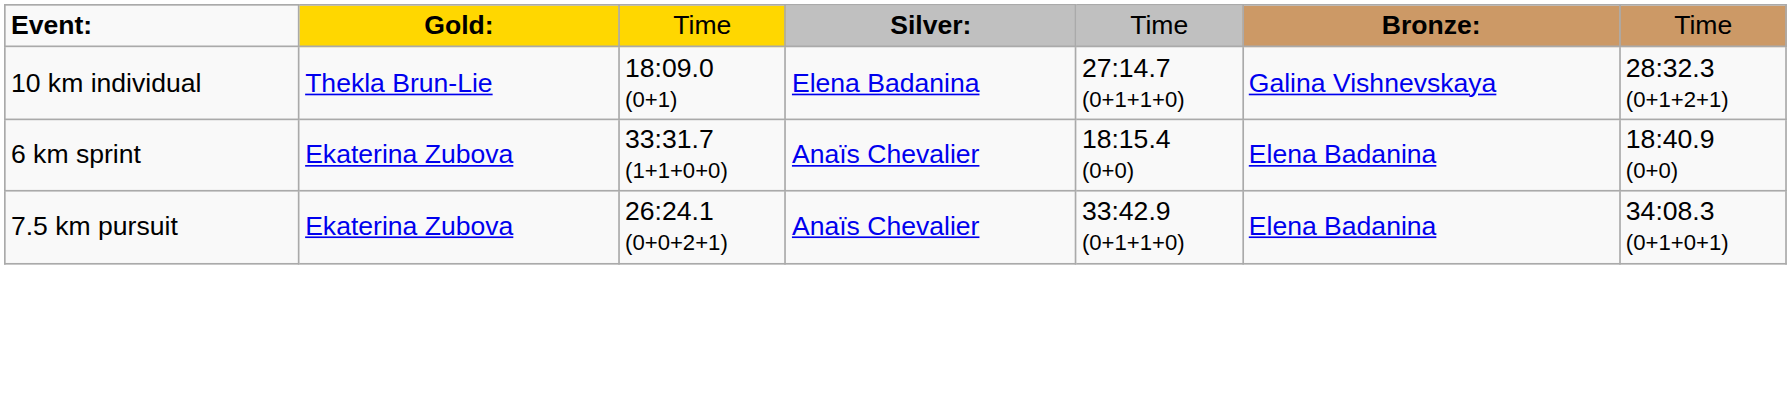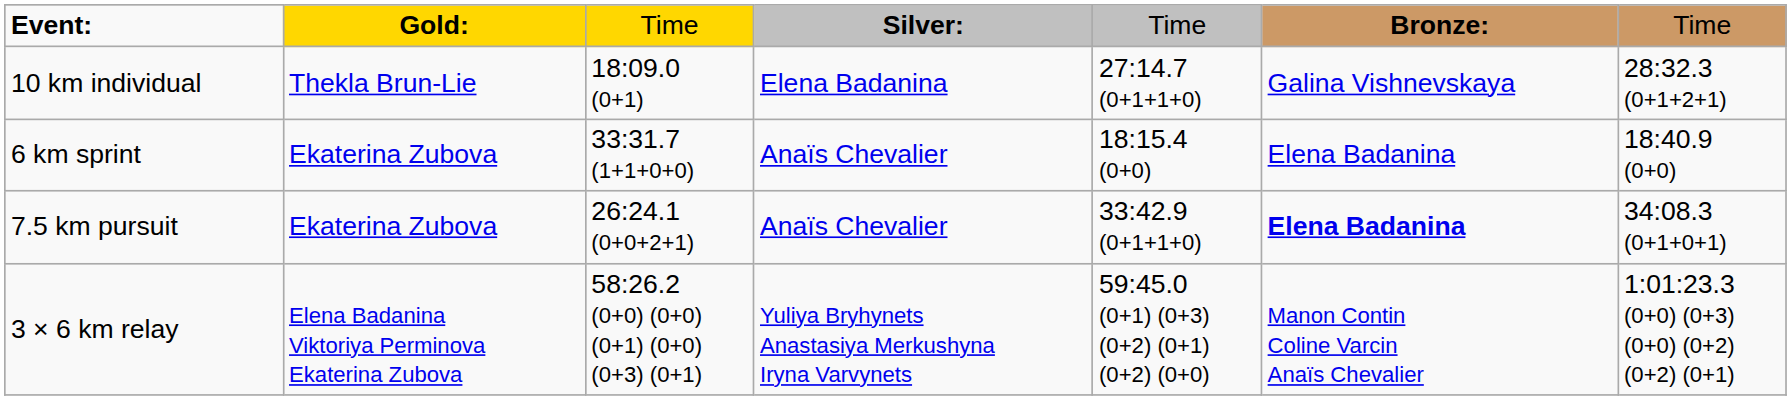7.5 km pursuit | column 6: normal -> bold
+ row: 3 × 6 km relay | Elena Badanina Viktoriya Perminova Ekaterina Zubova | 58:26.2 (0+0) (0+0) (0+1) (0+0) (0+3) (0+1) | Yuliya Bryhynets Anastasiya Merkushyna Iryna Varvynets | 59:45.0 (0+1) (0+3) (0+2) (0+1) (0+2) (0+0) | Manon Contin Coline Varcin Anaïs Chevalier | 1:01:23.3 (0+0) (0+3) (0+0) (0+2) (0+2) (0+1)
